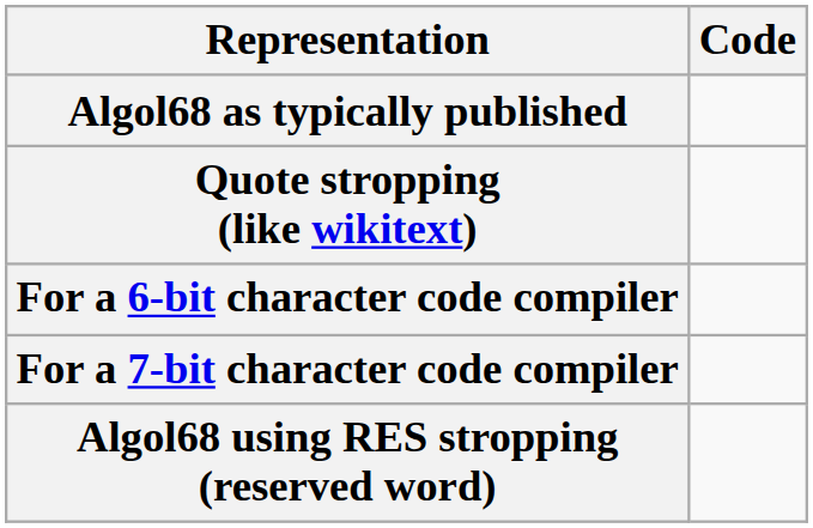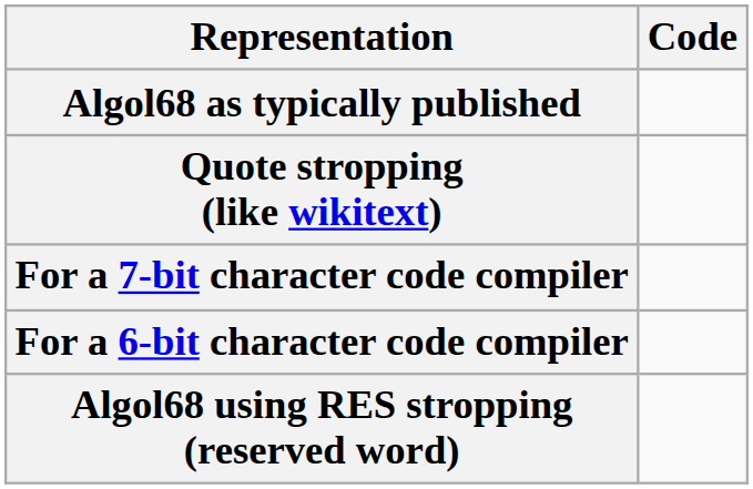rows swapped: For a 7-bit character code compiler <-> For a 6-bit character code compiler
